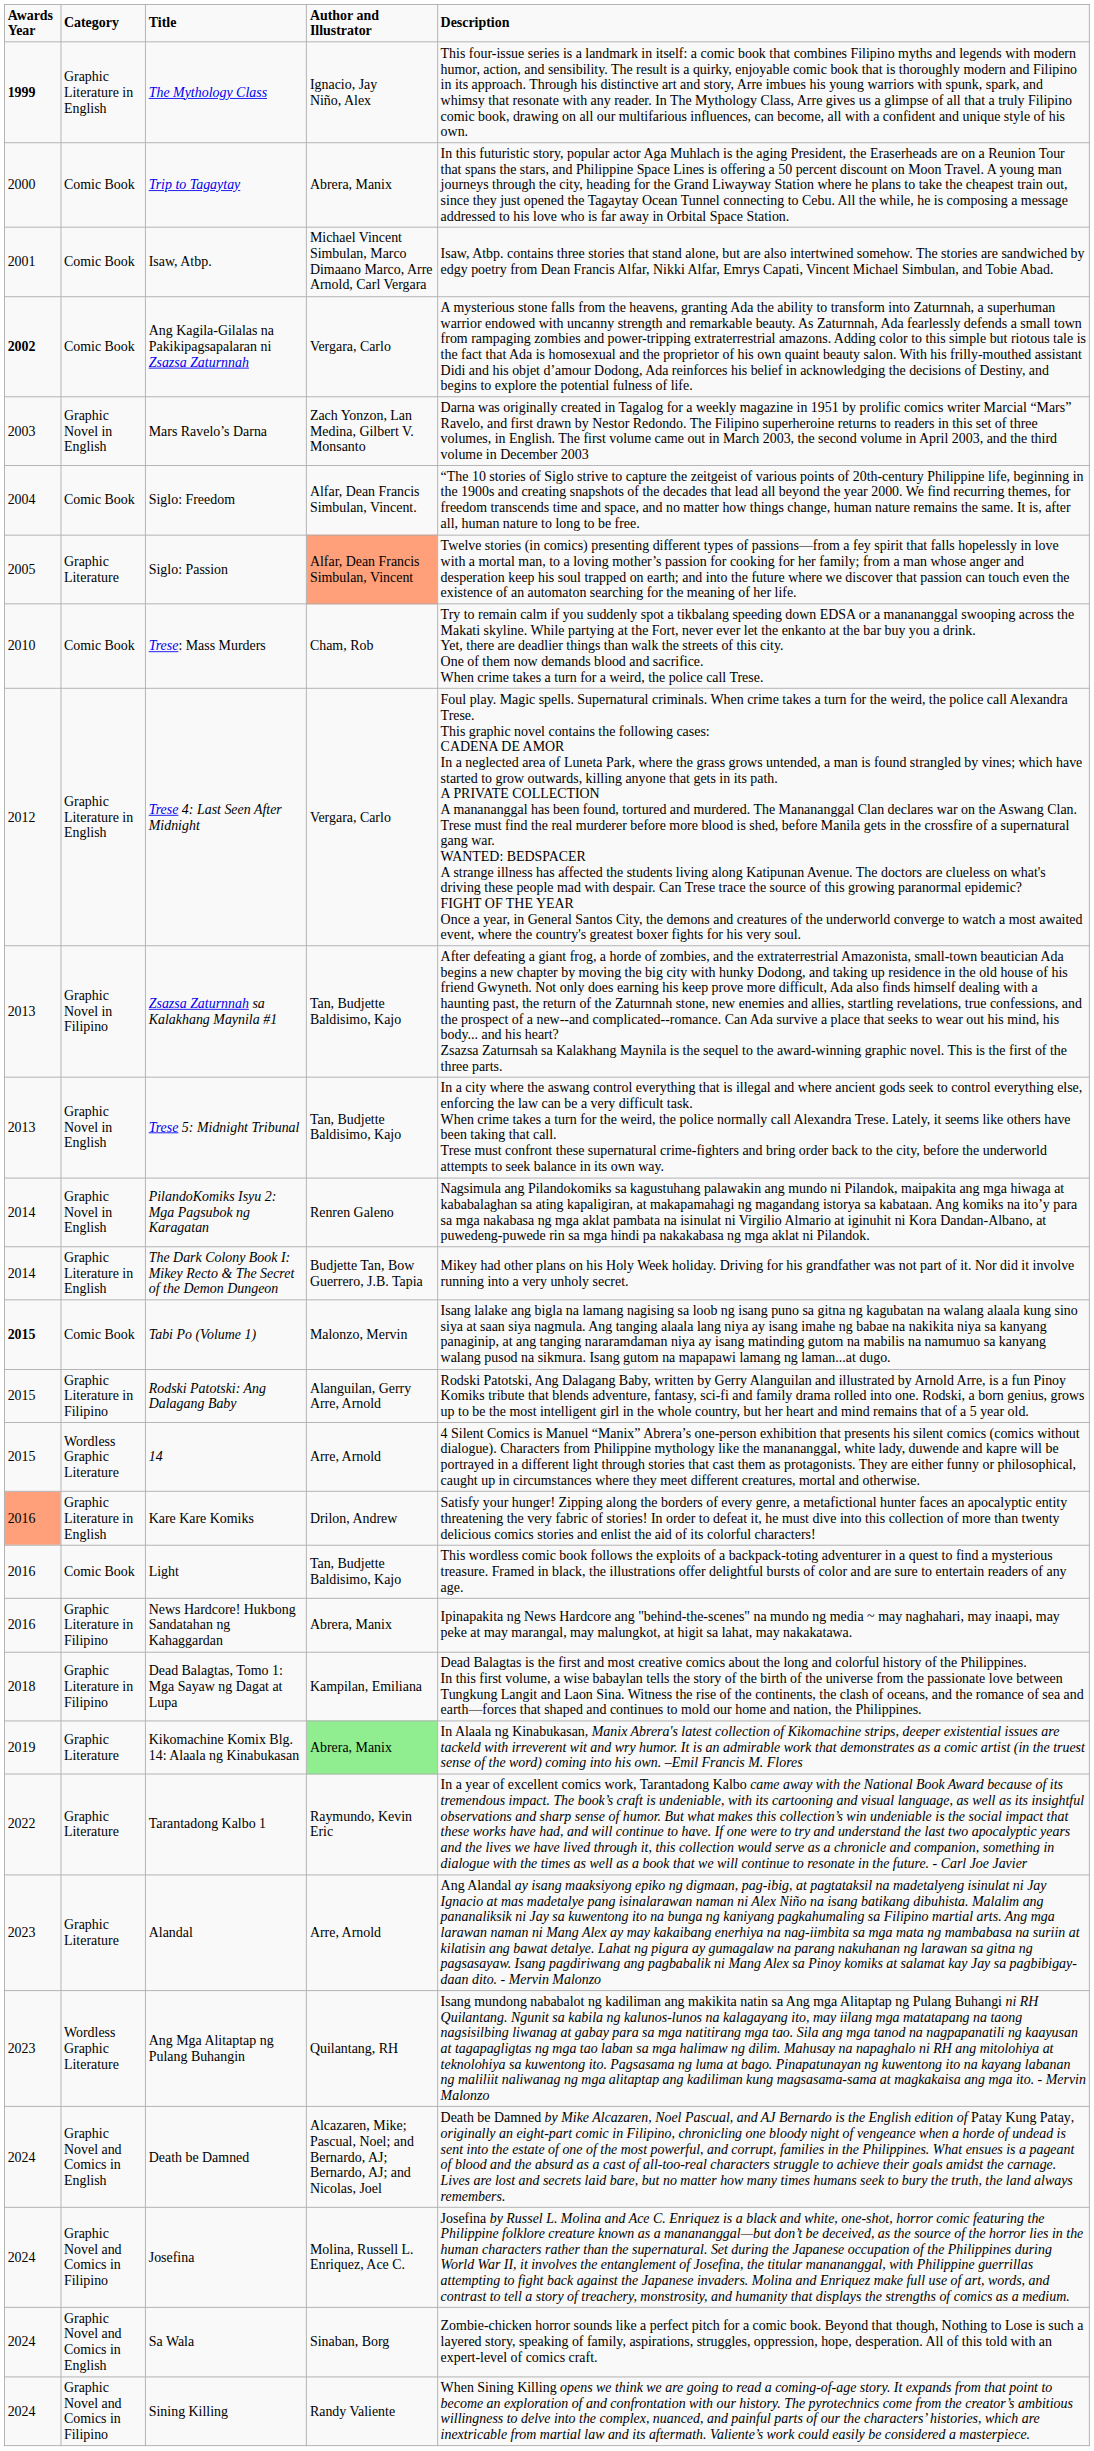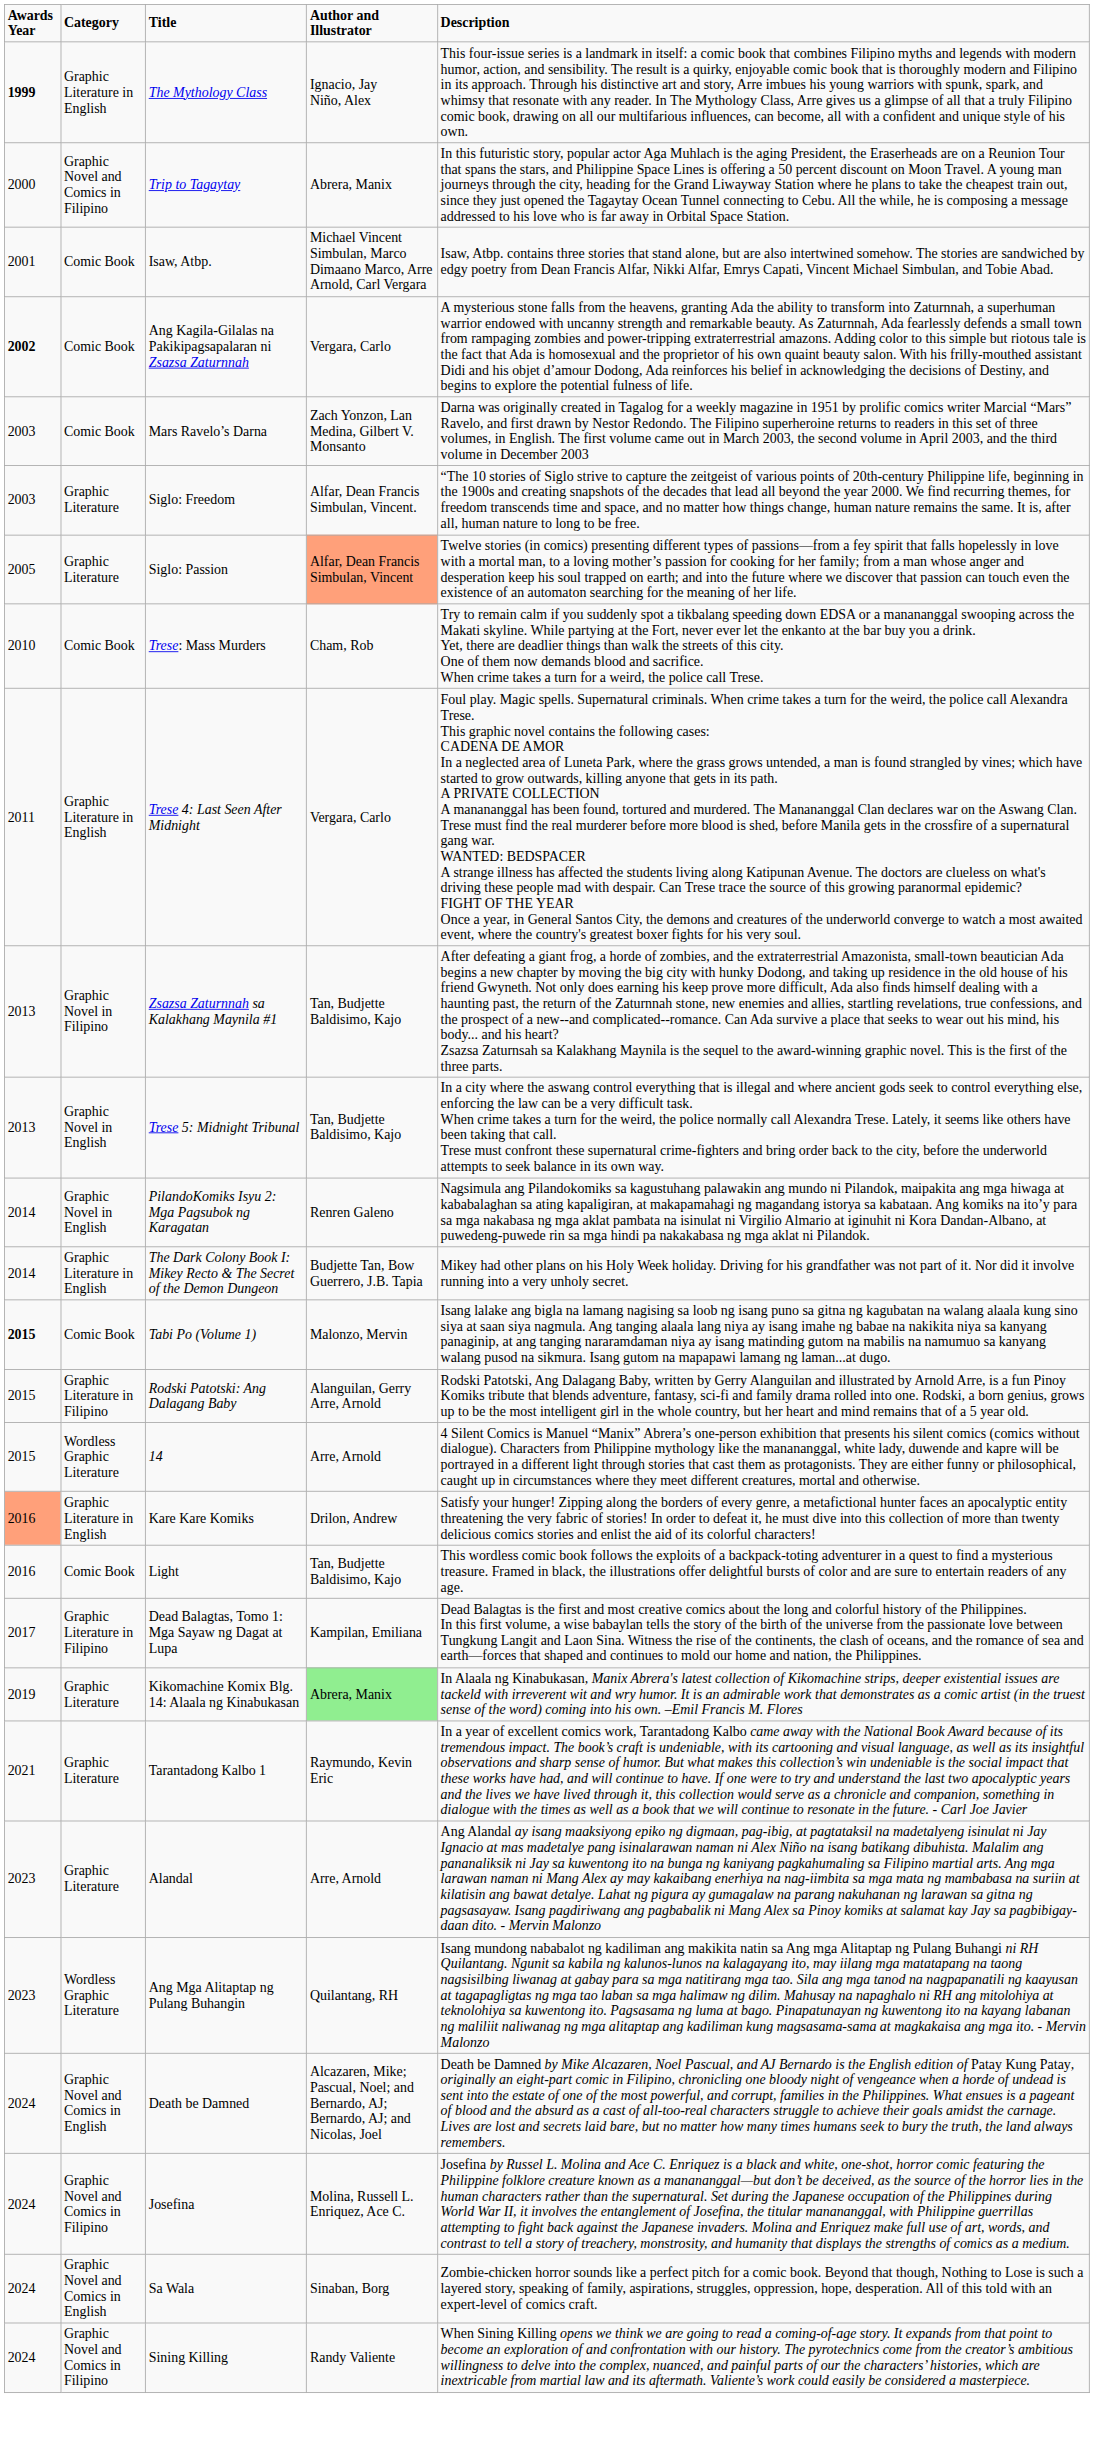Trip to Tagaytay | Category: Comic Book -> Graphic Novel and Comics in Filipino
Mars Ravelo’s Darna | Category: Graphic Novel in English -> Comic Book
Siglo: Freedom | Awards Year: 2004 -> 2003
Siglo: Freedom | Category: Comic Book -> Graphic Literature
Trese 4: Last Seen After Midnight | Awards Year: 2012 -> 2011
- row: 2016 | Graphic Literature in Filipino | News Hardcore! Hukbong Sandatahan ng Kahaggardan | Abrera, Manix | Ipinapakita ng News Hardcore ang "behind-the-scenes" na mundo ng media ~ may naghahari, may inaapi, may peke at may marangal, may malungkot, at higit sa lahat, may nakakatawa.
Dead Balagtas, Tomo 1: Mga Sayaw ng Dagat at Lupa | Awards Year: 2018 -> 2017
Tarantadong Kalbo 1 | Awards Year: 2022 -> 2021
